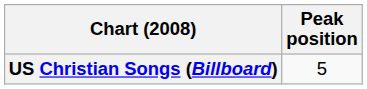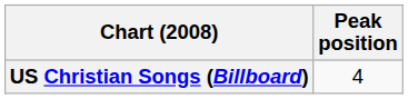US Christian Songs (Billboard) | Peak position: 5 -> 4
